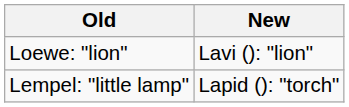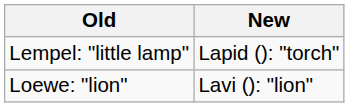rows swapped: Loewe: "lion" <-> Lempel: "little lamp"
